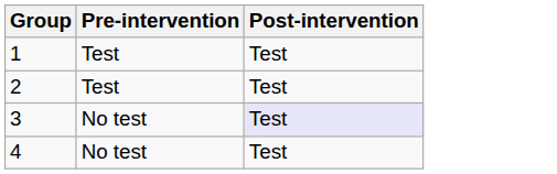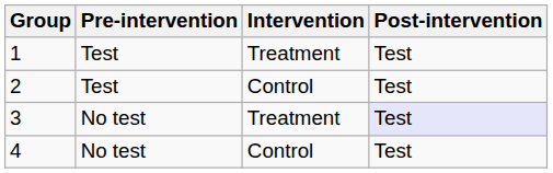+ column: Intervention | Treatment | Control | Treatment | Control
